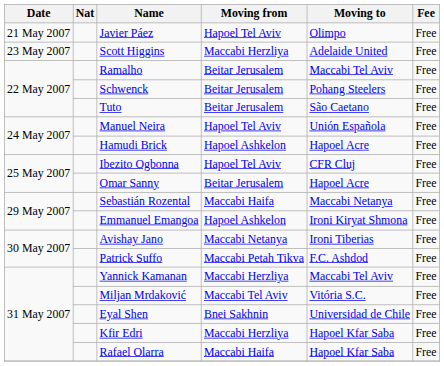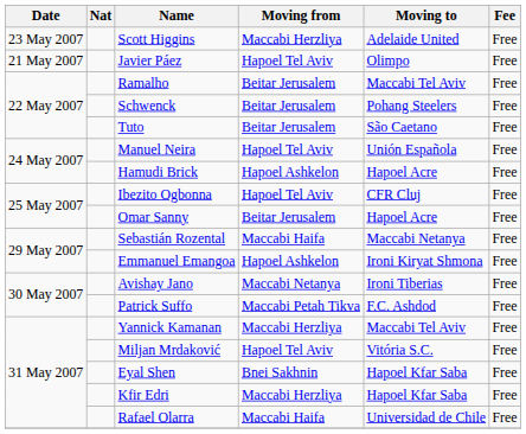rows swapped: Javier Páez <-> Scott Higgins
Miljan Mrdaković | Moving from: Maccabi Tel Aviv -> Hapoel Tel Aviv
Eyal Shen | Moving to: Universidad de Chile -> Hapoel Kfar Saba
Rafael Olarra | Moving to: Hapoel Kfar Saba -> Universidad de Chile
